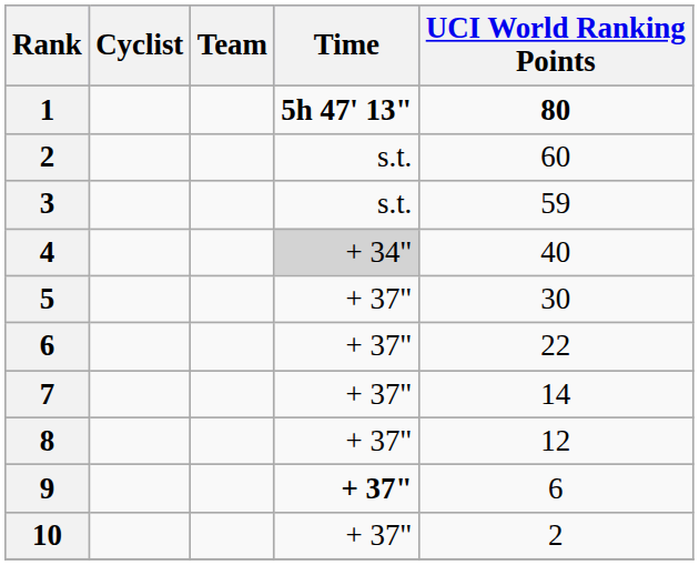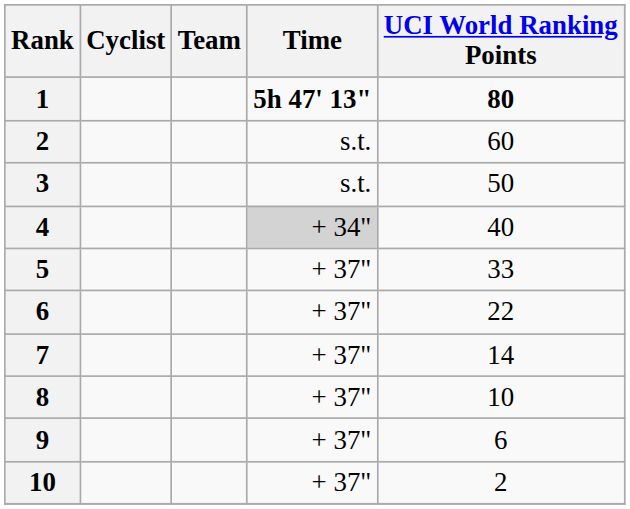3 | UCI World Ranking Points: 59 -> 50
5 | UCI World Ranking Points: 30 -> 33
8 | UCI World Ranking Points: 12 -> 10
9 | Time: bold -> normal
